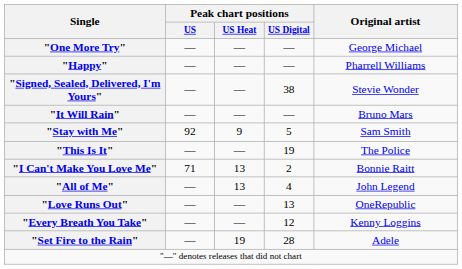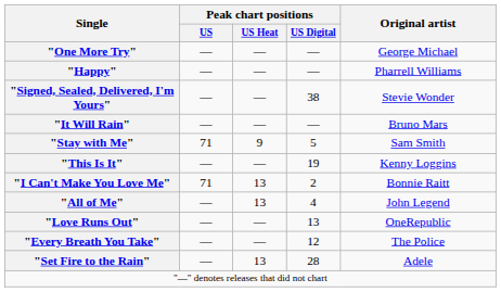"Stay with Me" | Peak chart positions / US: 92 -> 71
"This Is It" | Original artist: The Police -> Kenny Loggins
"Every Breath You Take" | Original artist: Kenny Loggins -> The Police
"Set Fire to the Rain" | Peak chart positions / US Heat: 19 -> 13
